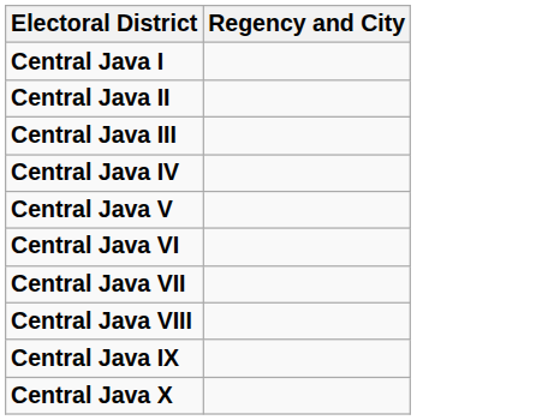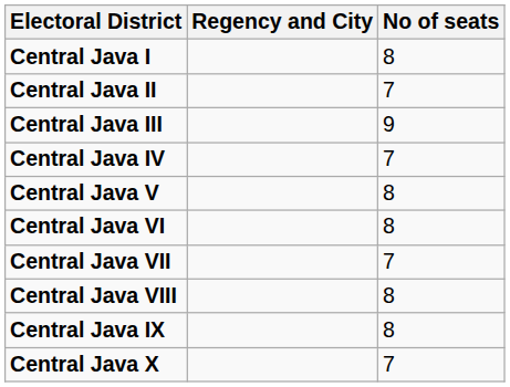+ column: No of seats | 8 | 7 | 9 | 7 | 8 | 8 | 7 | 8 | 8 | 7
